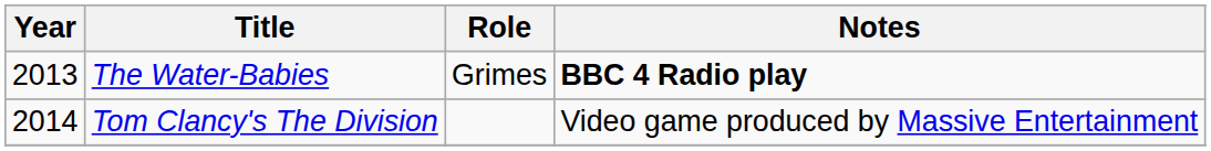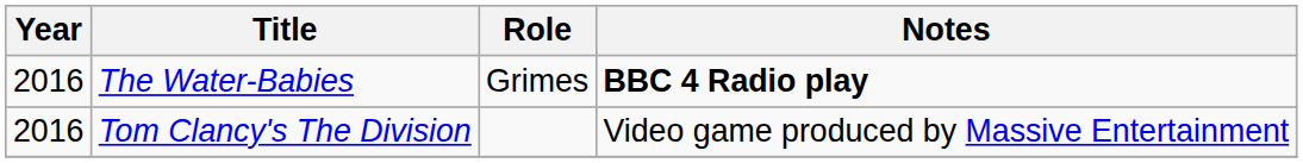The Water-Babies | Year: 2013 -> 2016
Tom Clancy's The Division | Year: 2014 -> 2016
